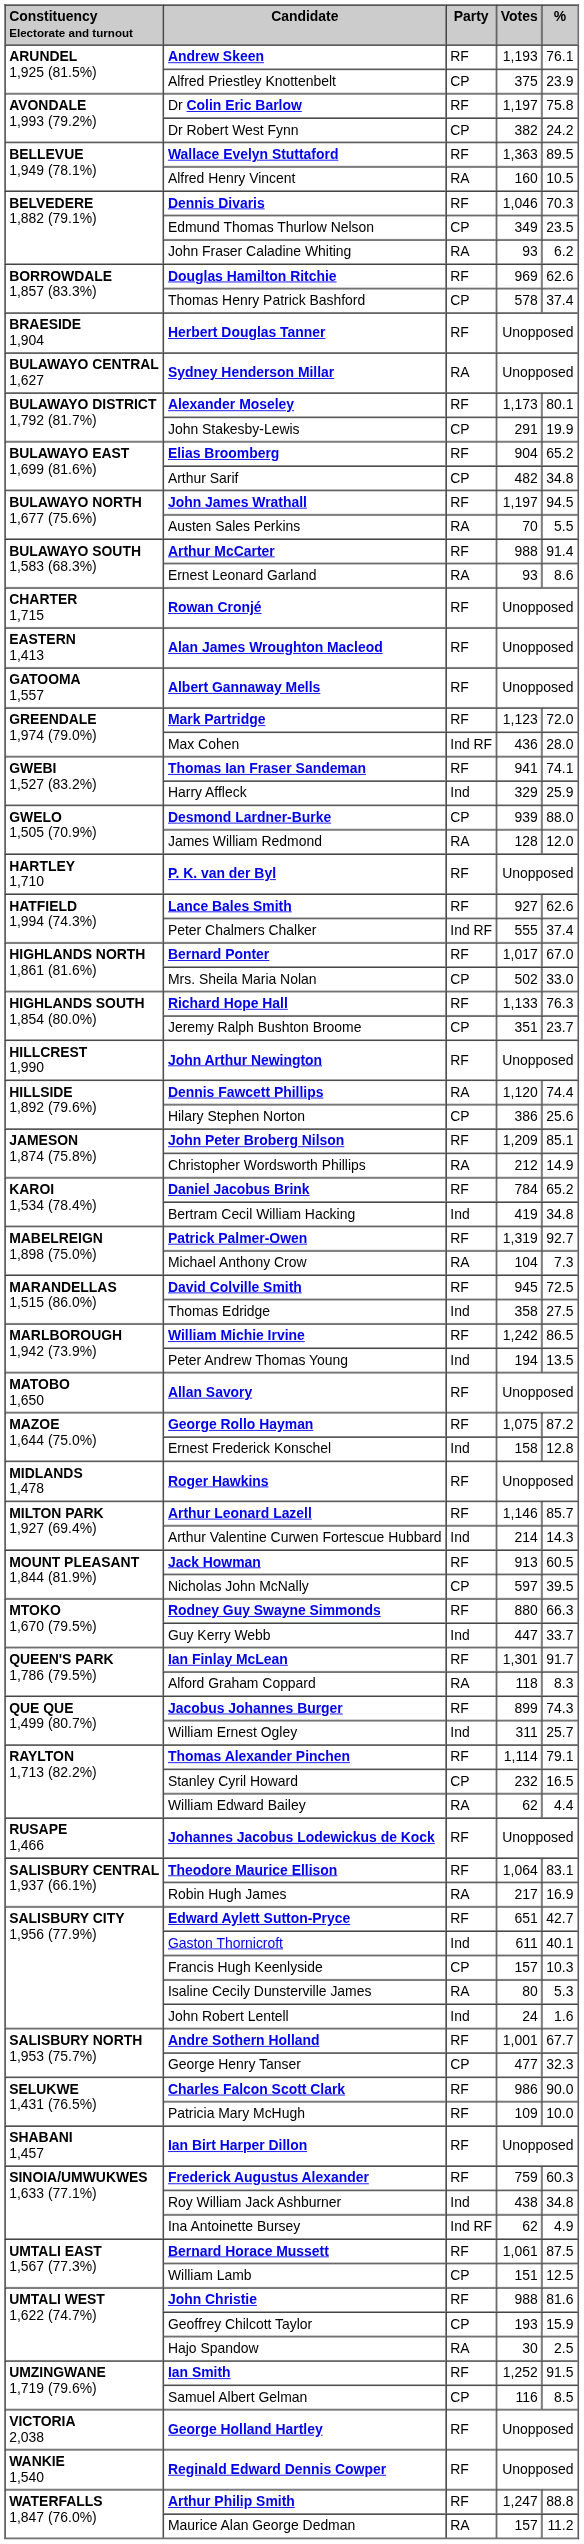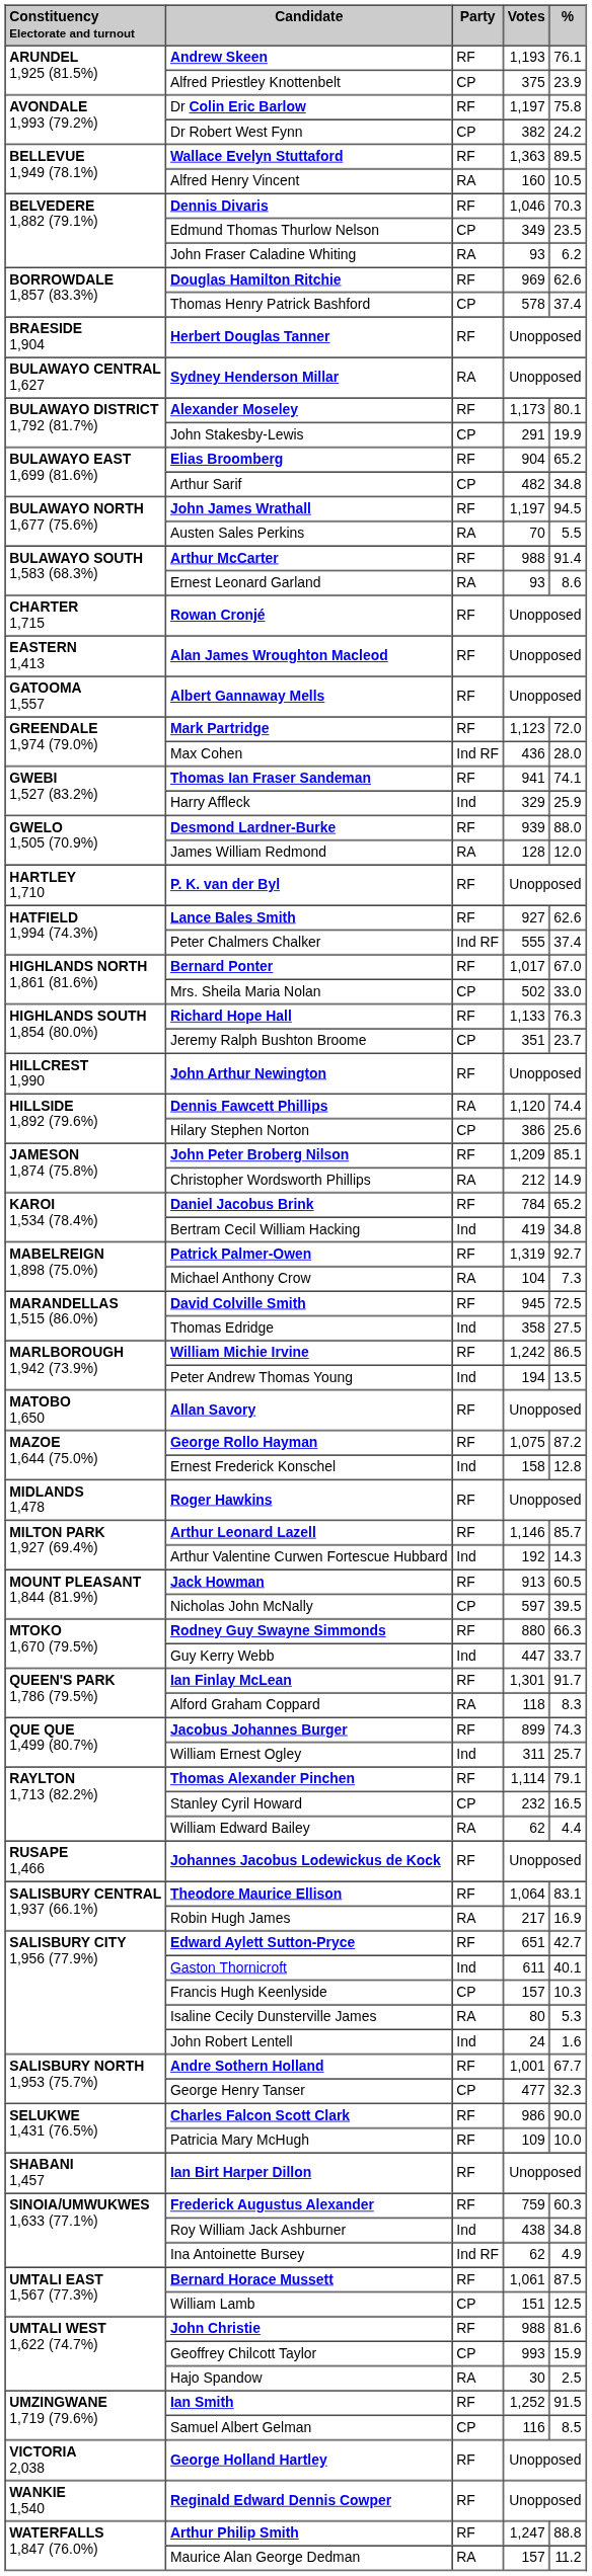Desmond Lardner-Burke | Party: CP -> RF
Arthur Valentine Curwen Fortescue Hubbard | Votes: 214 -> 192
Geoffrey Chilcott Taylor | Votes: 193 -> 993
